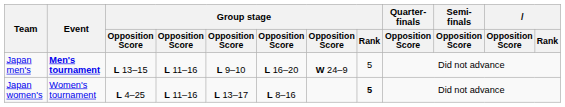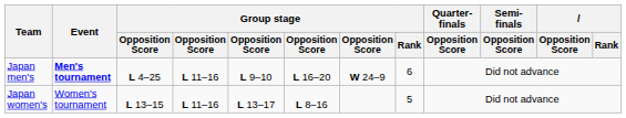Japan men's | column 3: L 13–15 -> L 4–25
Japan men's | Group stage / Rank: 5 -> 6
Japan women's | column 3: L 4–25 -> L 13–15
Japan women's | Group stage / Rank: bold -> normal
